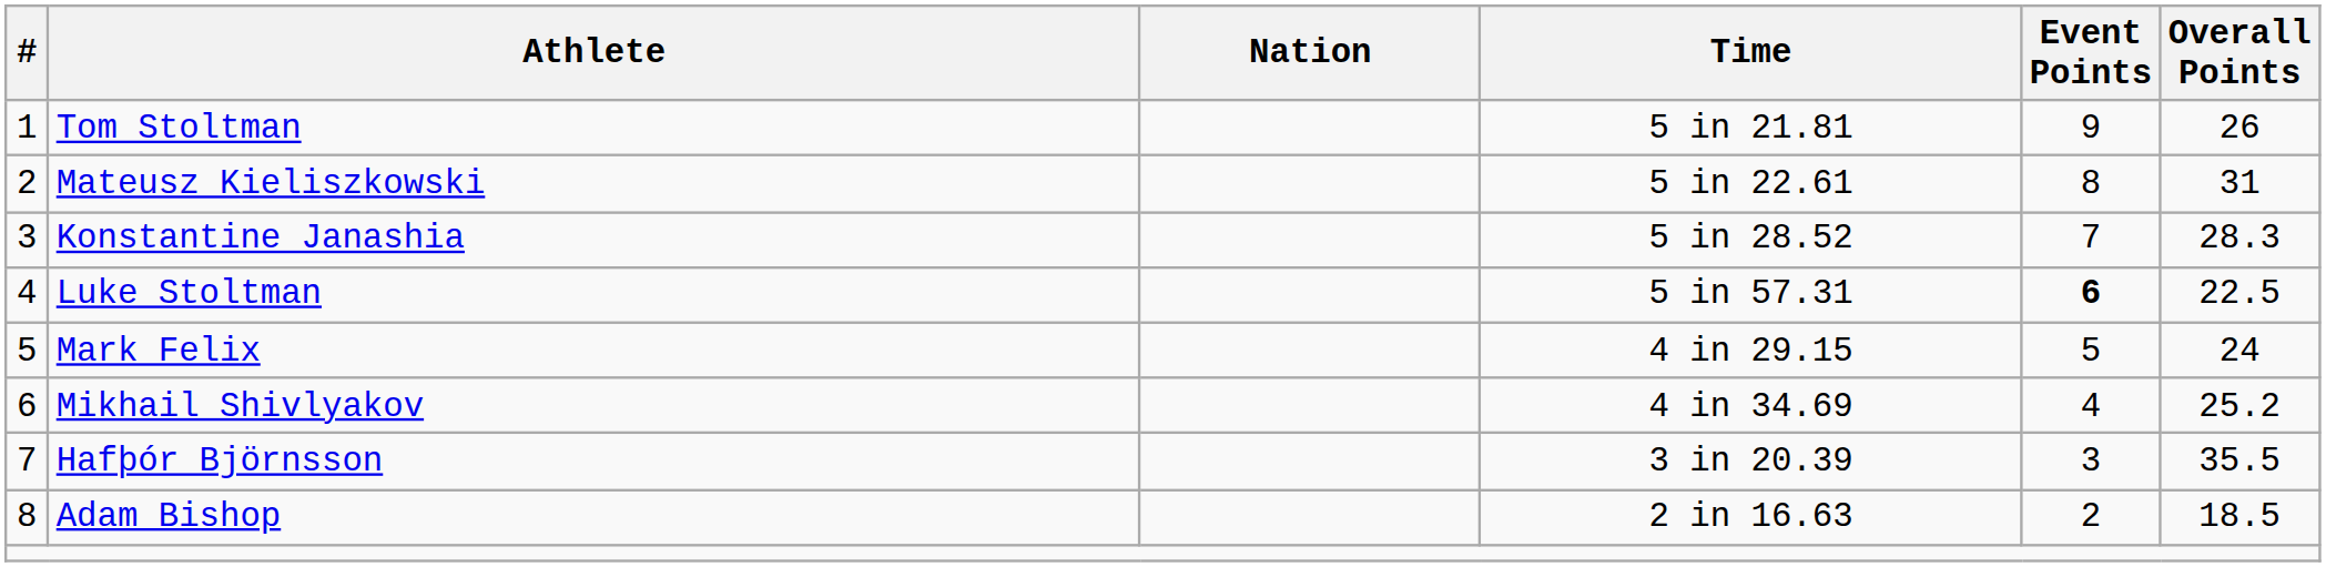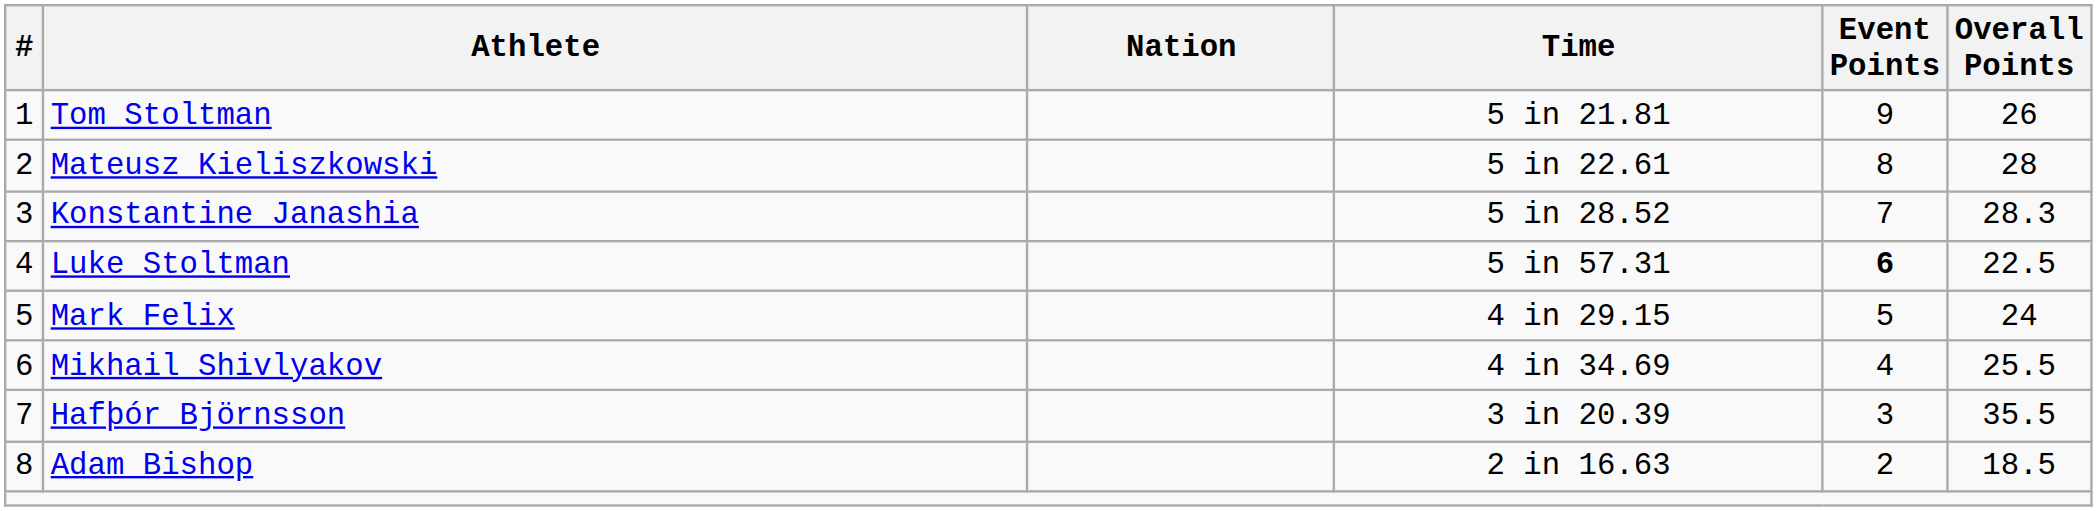Mateusz Kieliszkowski | Overall Points: 31 -> 28
Mikhail Shivlyakov | Overall Points: 25.2 -> 25.5
